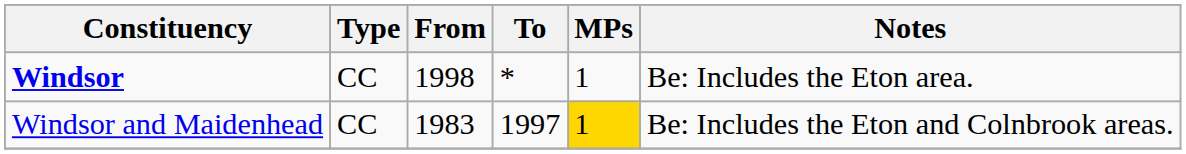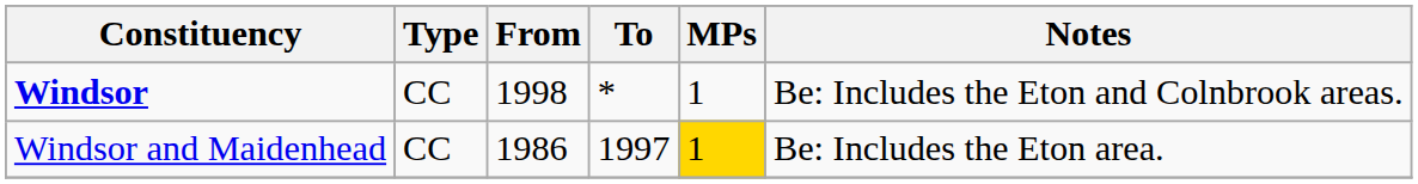Windsor | Notes: Be: Includes the Eton area. -> Be: Includes the Eton and Colnbrook areas.
Windsor and Maidenhead | From: 1983 -> 1986
Windsor and Maidenhead | Notes: Be: Includes the Eton and Colnbrook areas. -> Be: Includes the Eton area.
